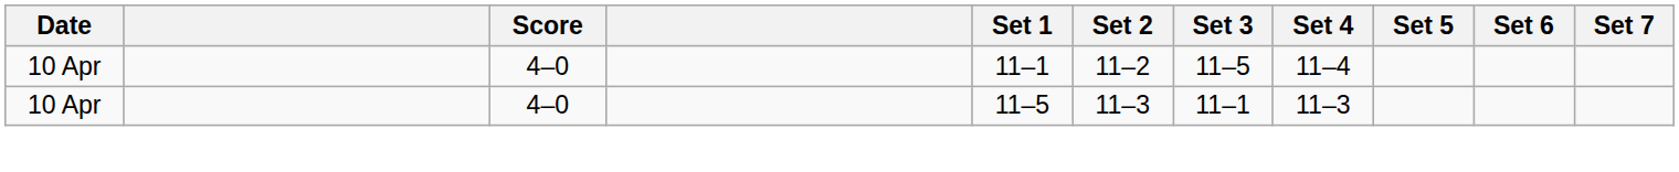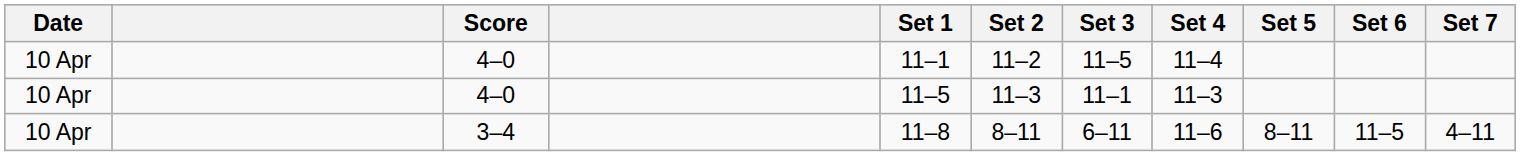+ row: 10 Apr | 3–4 | 11–8 | 8–11 | 6–11 | 11–6 | 8–11 | 11–5 | 4–11
